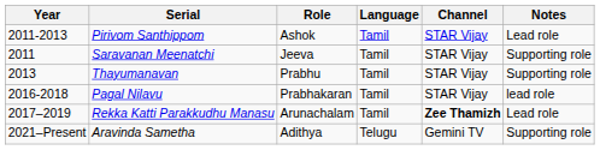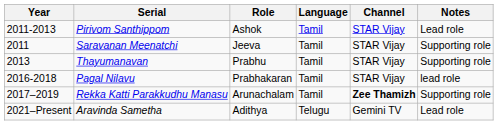Rekka Katti Parakkudhu Manasu | Notes: Lead role -> Supporting role
Aravinda Sametha | Notes: Supporting role -> Lead role
